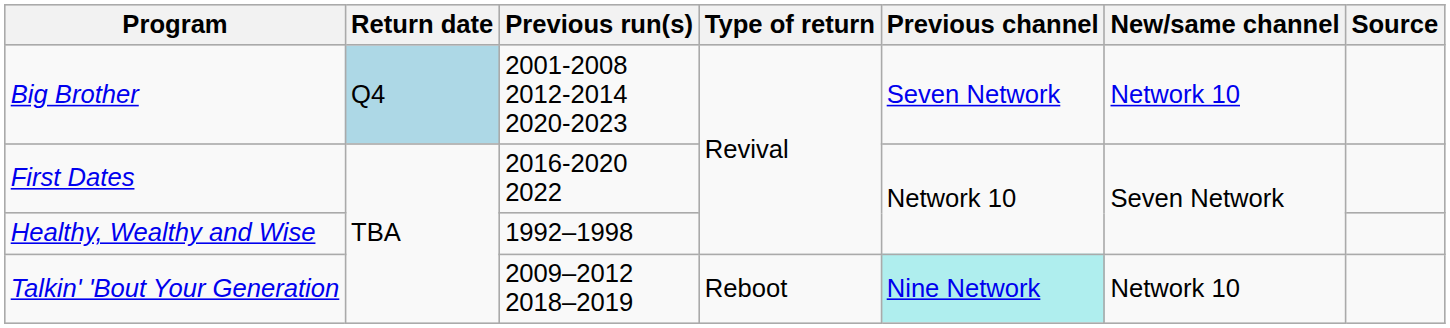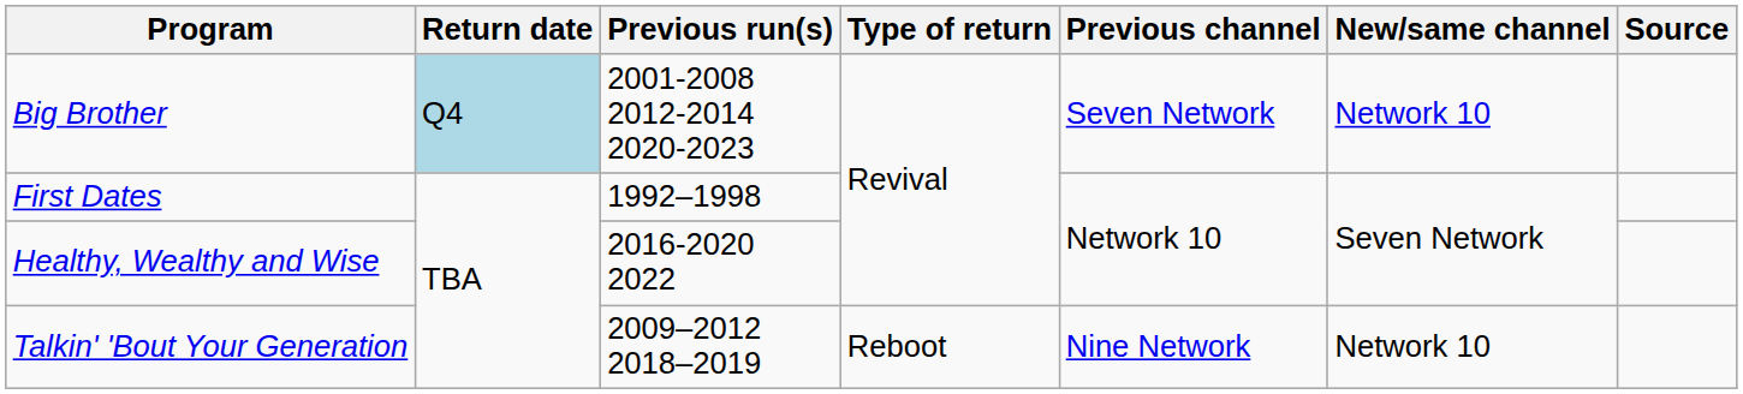First Dates | Previous run(s): 2016-2020 2022 -> 1992–1998
Healthy, Wealthy and Wise | Previous run(s): 1992–1998 -> 2016-2020 2022
Talkin' 'Bout Your Generation | Previous channel: paleturquoise background -> no background
